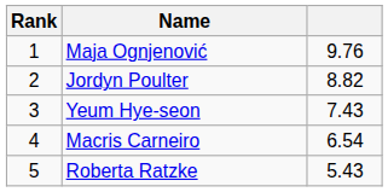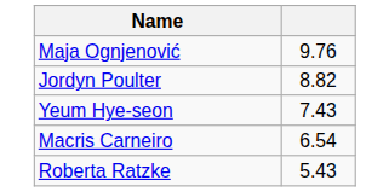- column: Rank | 1 | 2 | 3 | 4 | 5
